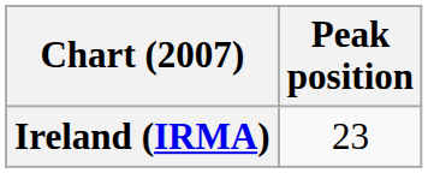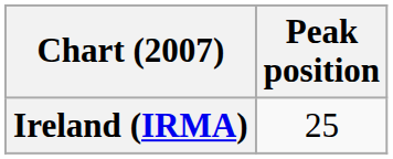Ireland (IRMA) | Peak position: 23 -> 25
